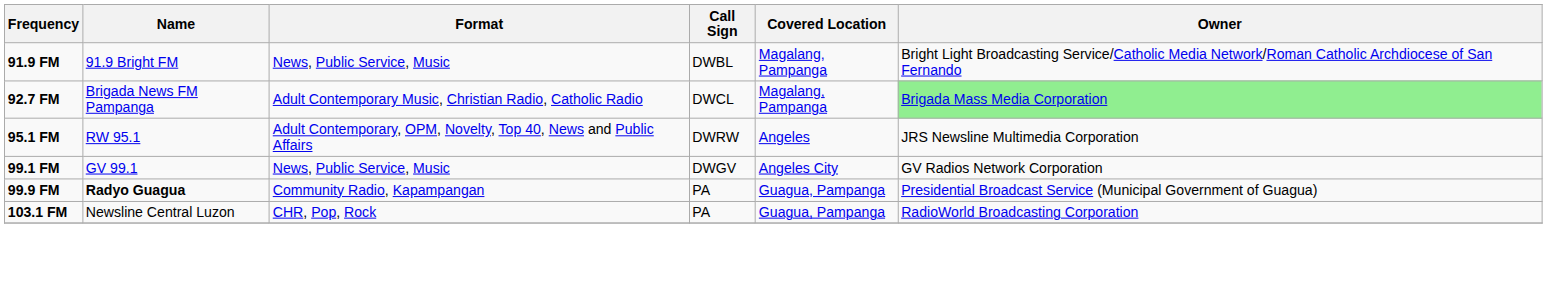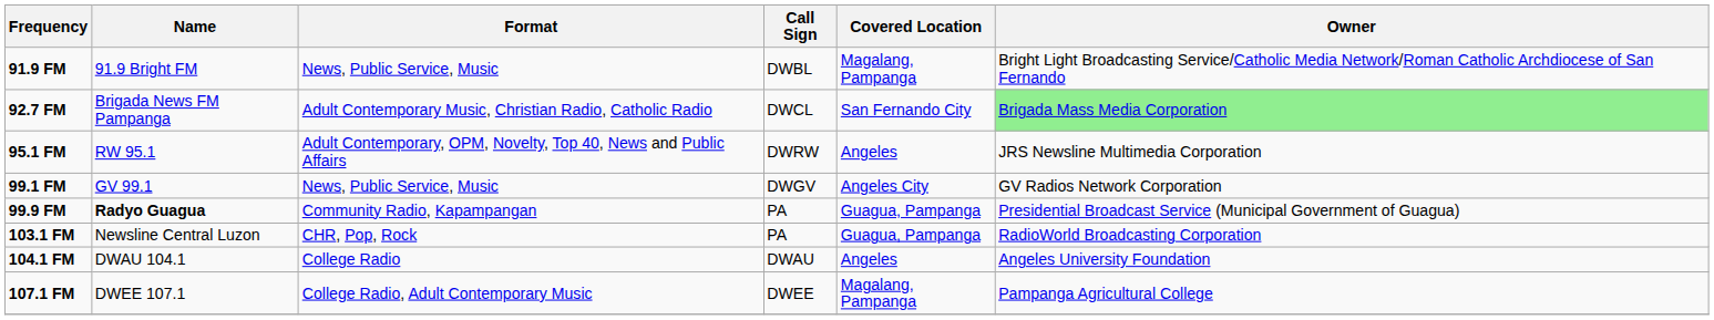92.7 FM | Covered Location: Magalang, Pampanga -> San Fernando City
+ row: 104.1 FM | DWAU 104.1 | College Radio | DWAU | Angeles | Angeles University Foundation
+ row: 107.1 FM | DWEE 107.1 | College Radio, Adult Contemporary Music | DWEE | Magalang, Pampanga | Pampanga Agricultural College
